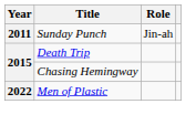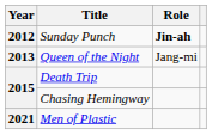Sunday Punch | Year: 2011 -> 2012
Sunday Punch | Role: normal -> bold
+ row: 2013 | Queen of the Night | Jang-mi
Men of Plastic | Year: 2022 -> 2021
